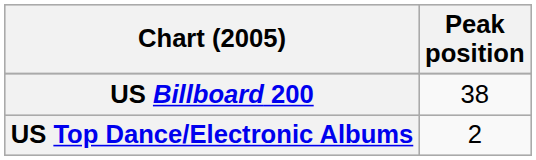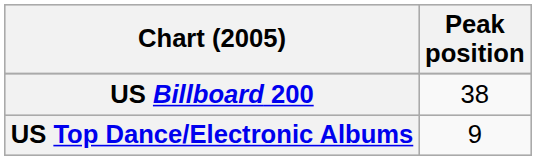US Top Dance/Electronic Albums | Peak position: 2 -> 9
